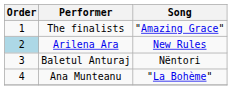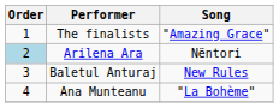Arilena Ara | Song: New Rules -> Nëntori
Baletul Anturaj | Song: Nëntori -> New Rules
